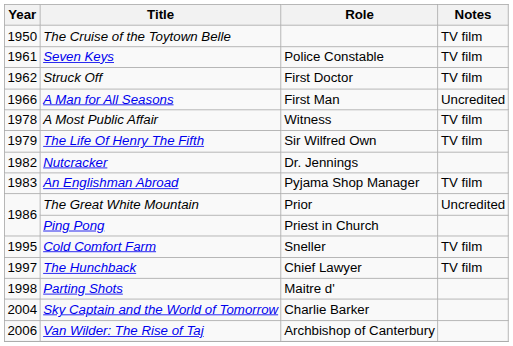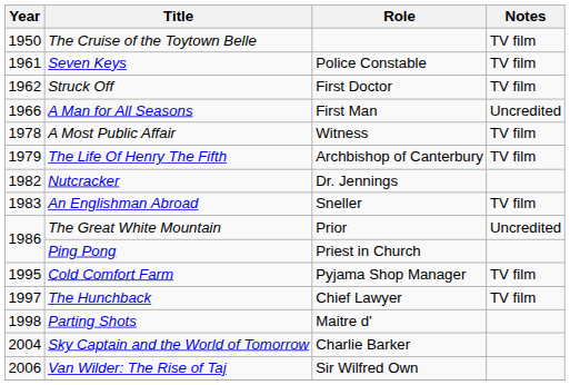The Life Of Henry The Fifth | Role: Sir Wilfred Own -> Archbishop of Canterbury
An Englishman Abroad | Role: Pyjama Shop Manager -> Sneller
Cold Comfort Farm | Role: Sneller -> Pyjama Shop Manager
Van Wilder: The Rise of Taj | Role: Archbishop of Canterbury -> Sir Wilfred Own
